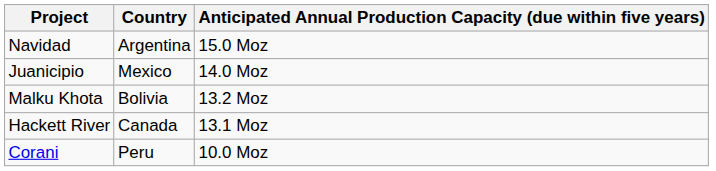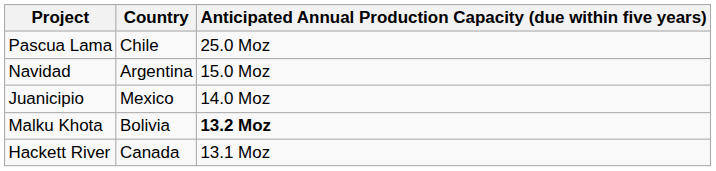+ row: Pascua Lama | Chile | 25.0 Moz
Malku Khota | column 3: normal -> bold
- row: Corani | Peru | 10.0 Moz
